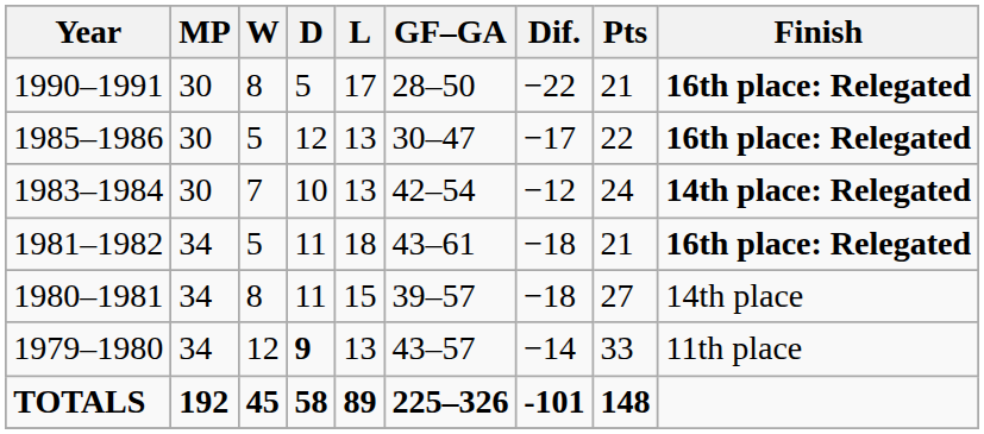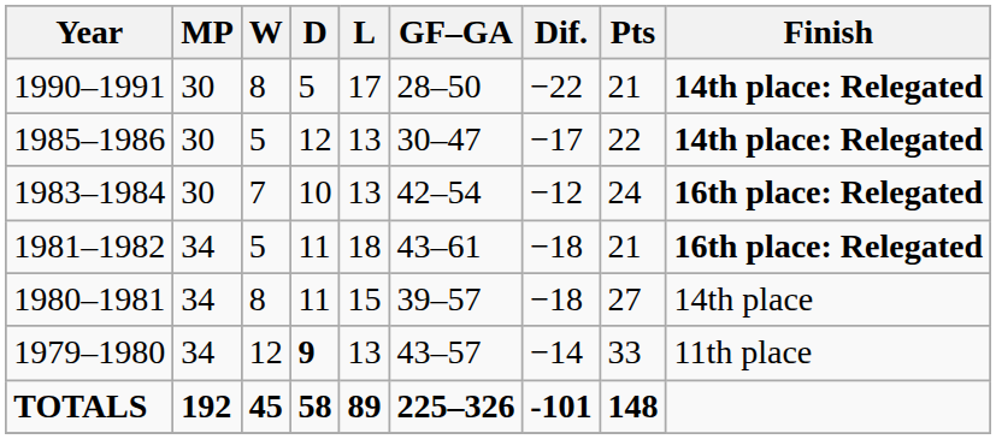1990–1991 | Finish: 16th place: Relegated -> 14th place: Relegated
1985–1986 | Finish: 16th place: Relegated -> 14th place: Relegated
1983–1984 | Finish: 14th place: Relegated -> 16th place: Relegated
